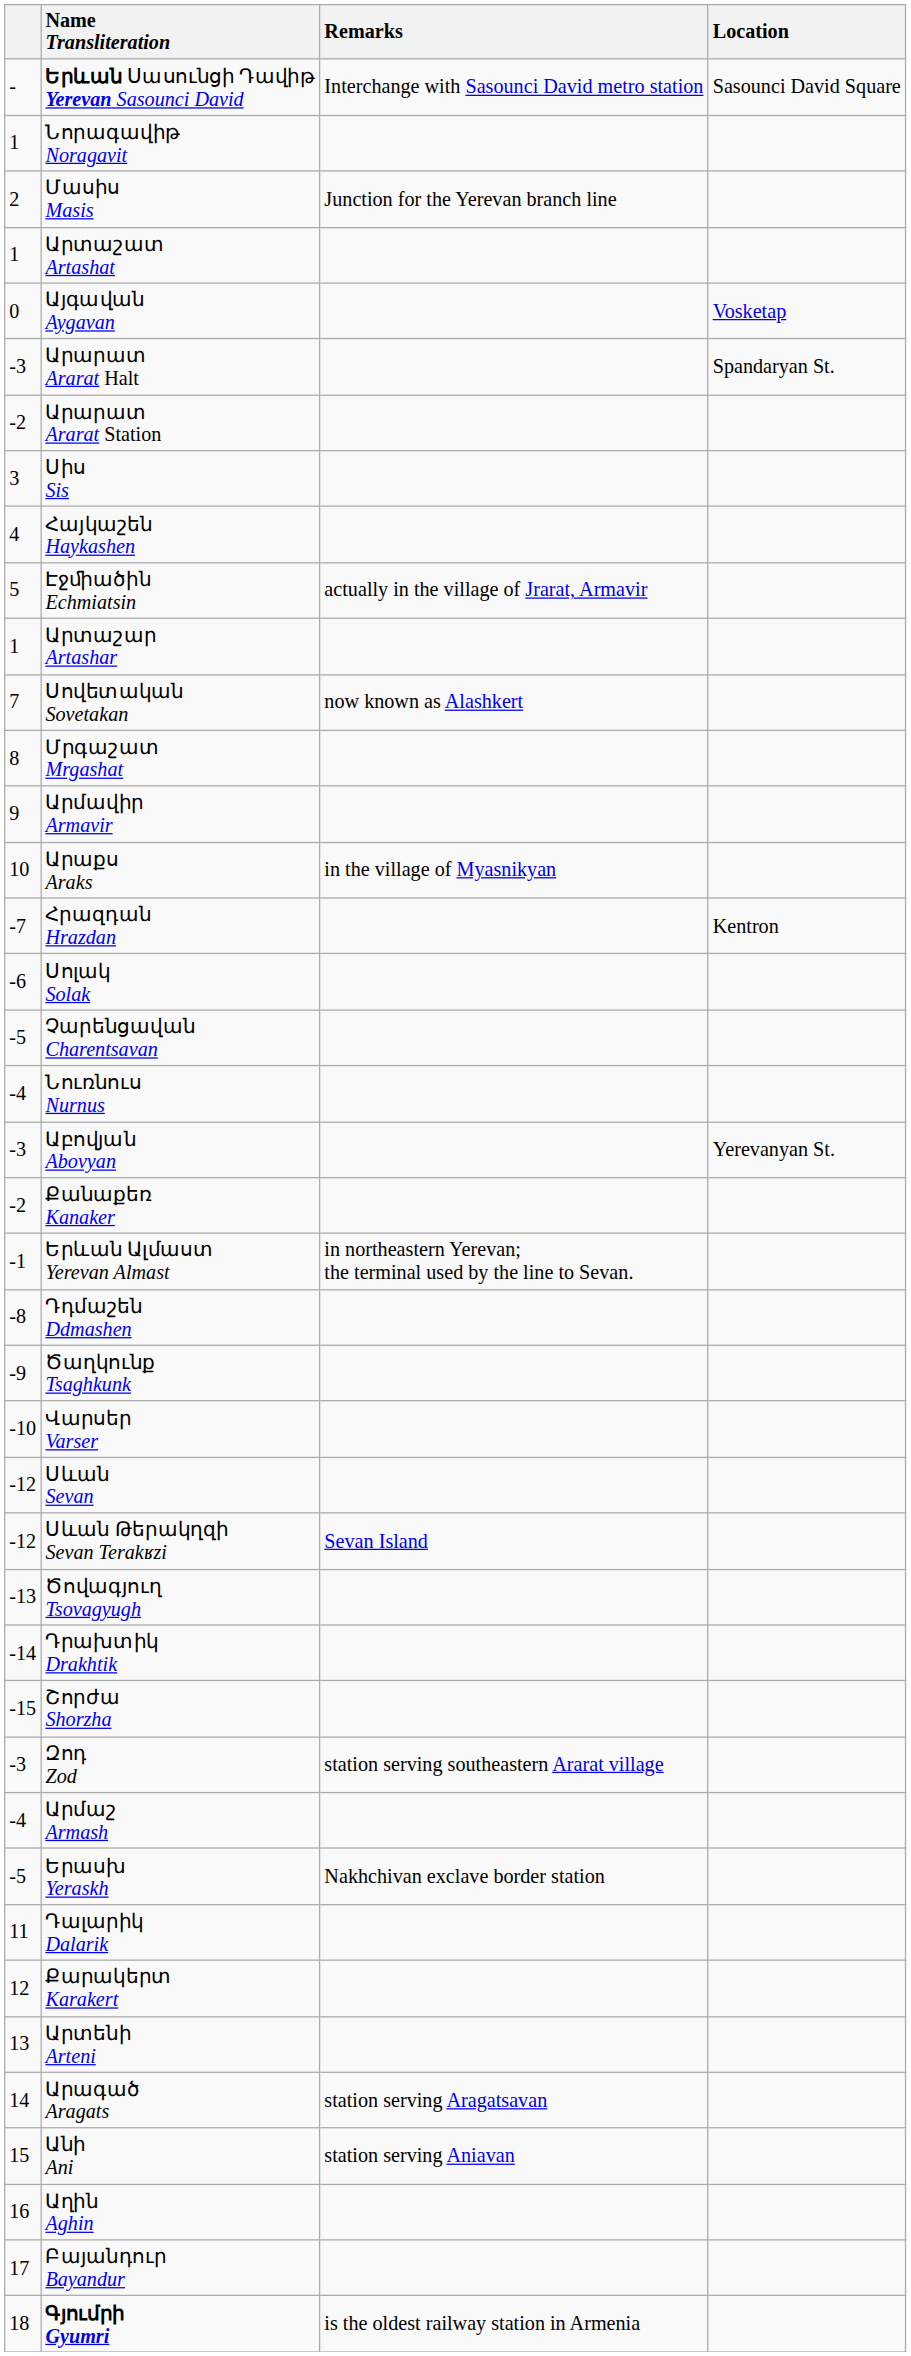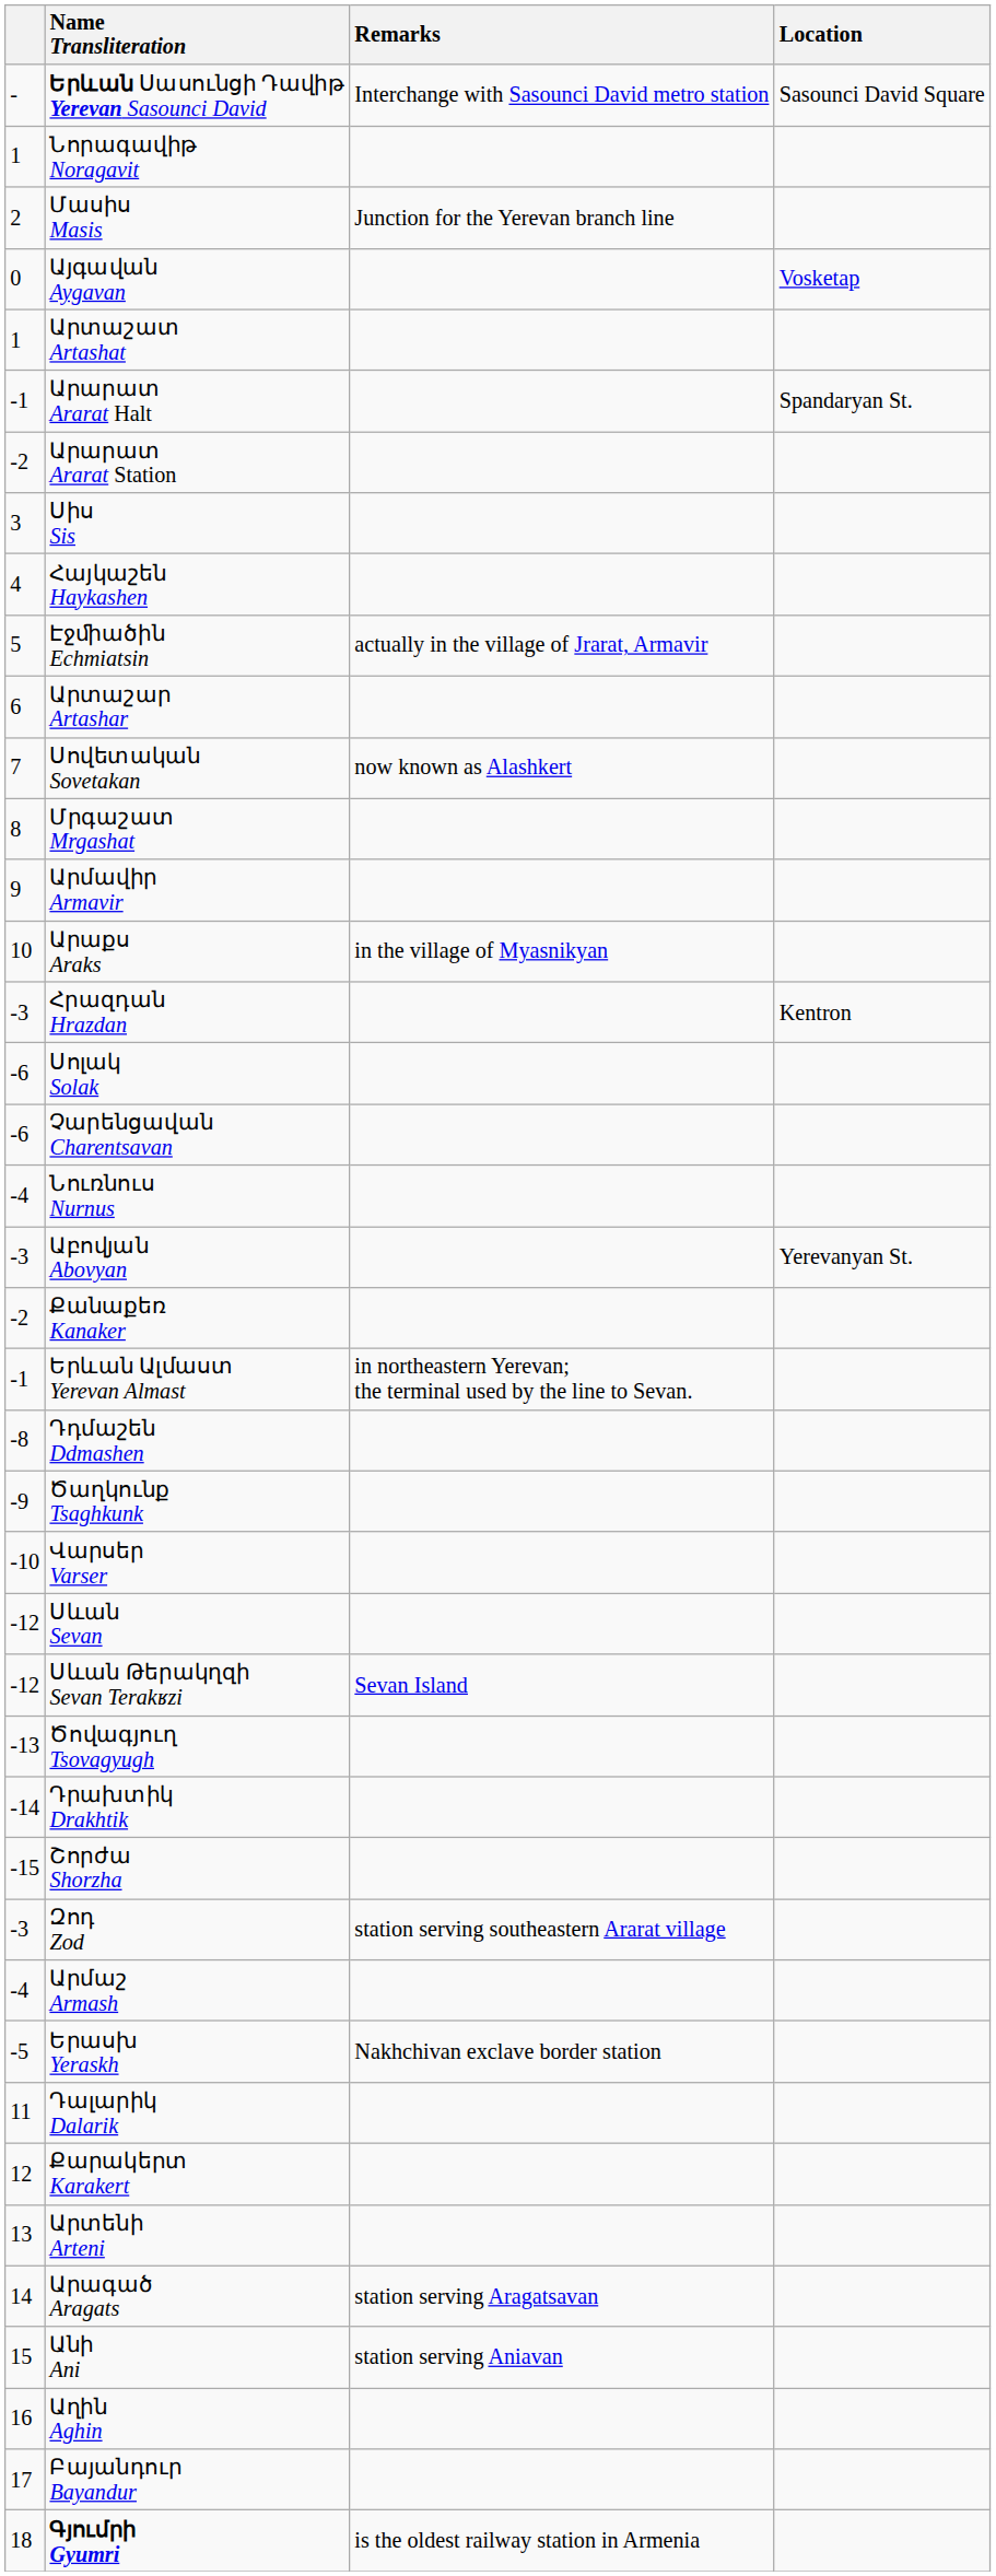rows swapped: Արտաշատ Artashat <-> Այգավան Aygavan
Արարատ Ararat Halt | column 1: -3 -> -1
Արտաշար Artashar | column 1: 1 -> 6
Հրազդան Hrazdan | column 1: -7 -> -3
Չարենցավան Charentsavan | column 1: -5 -> -6
